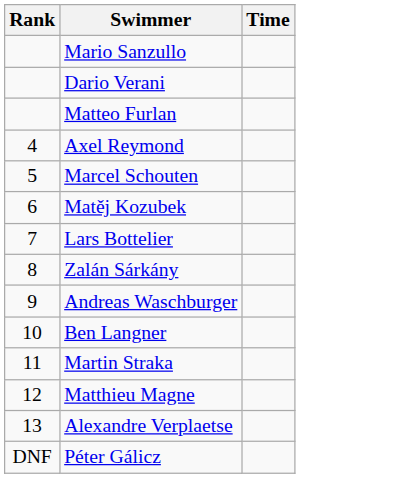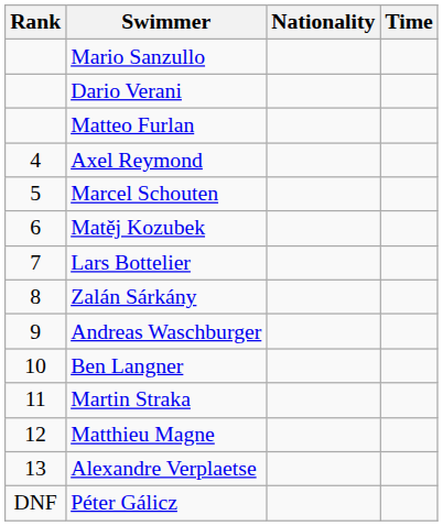+ column: Nationality
